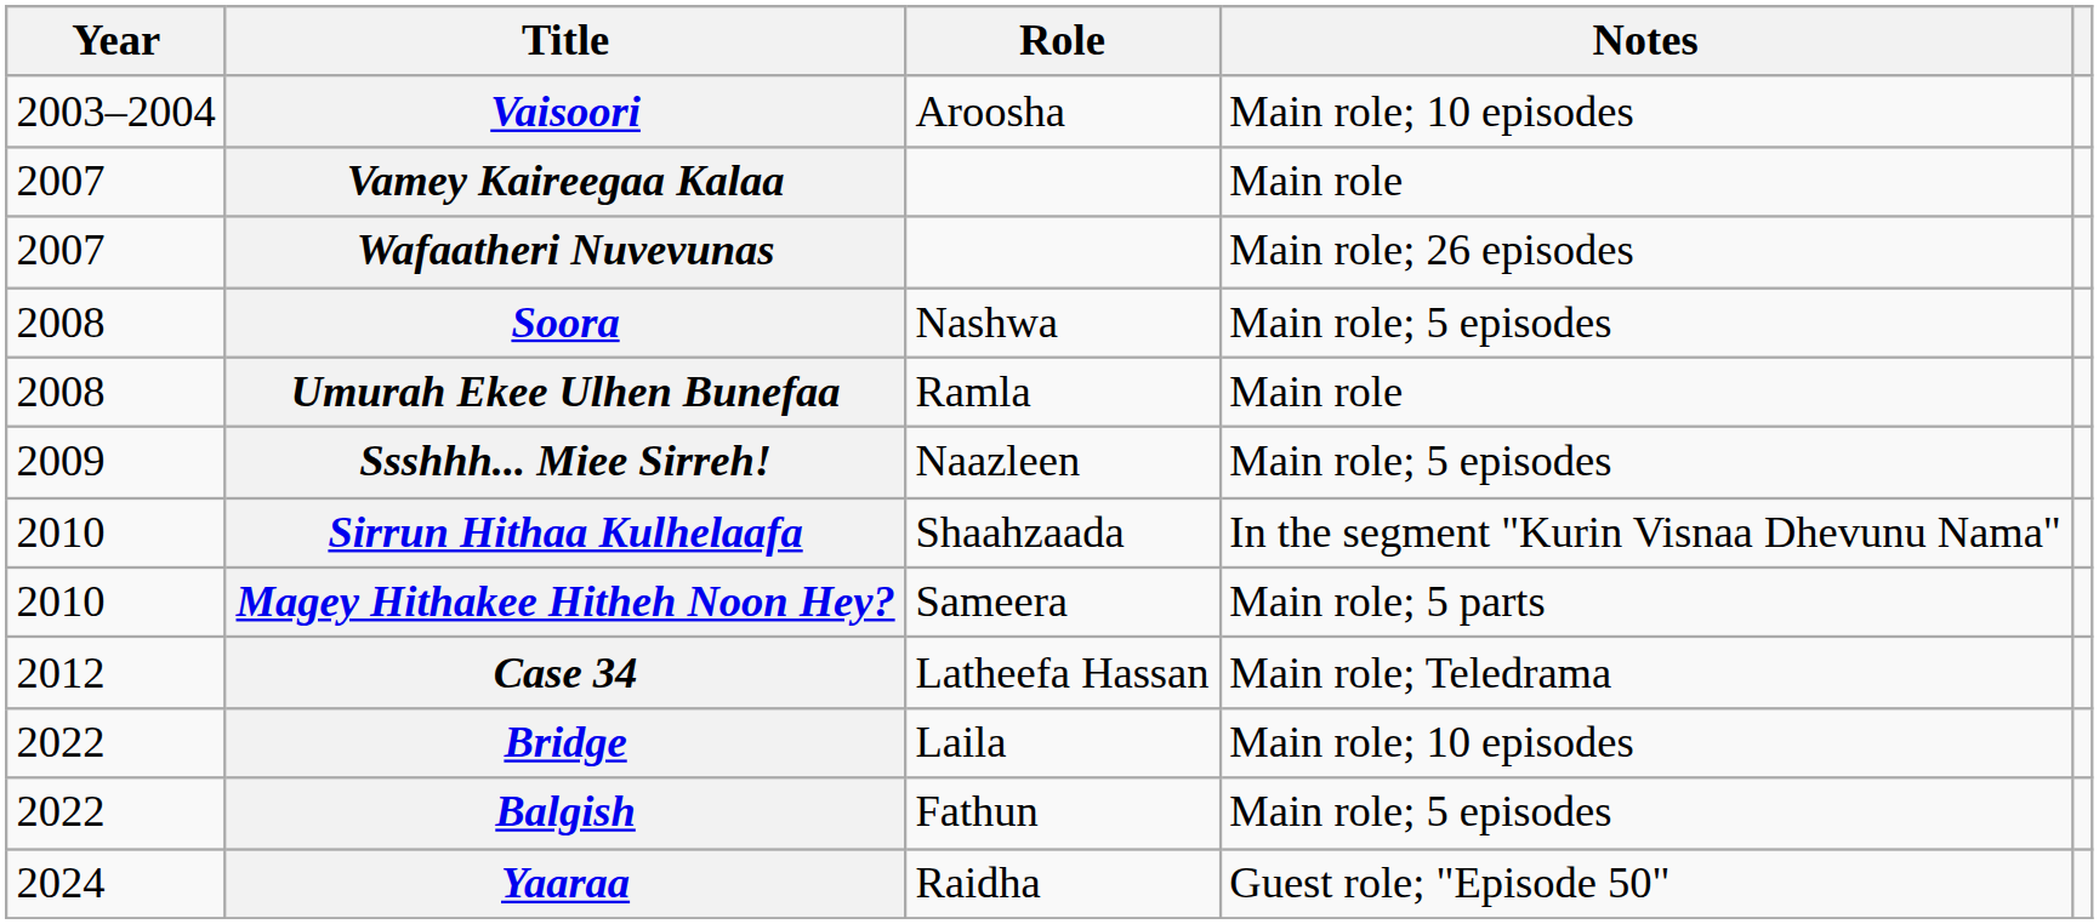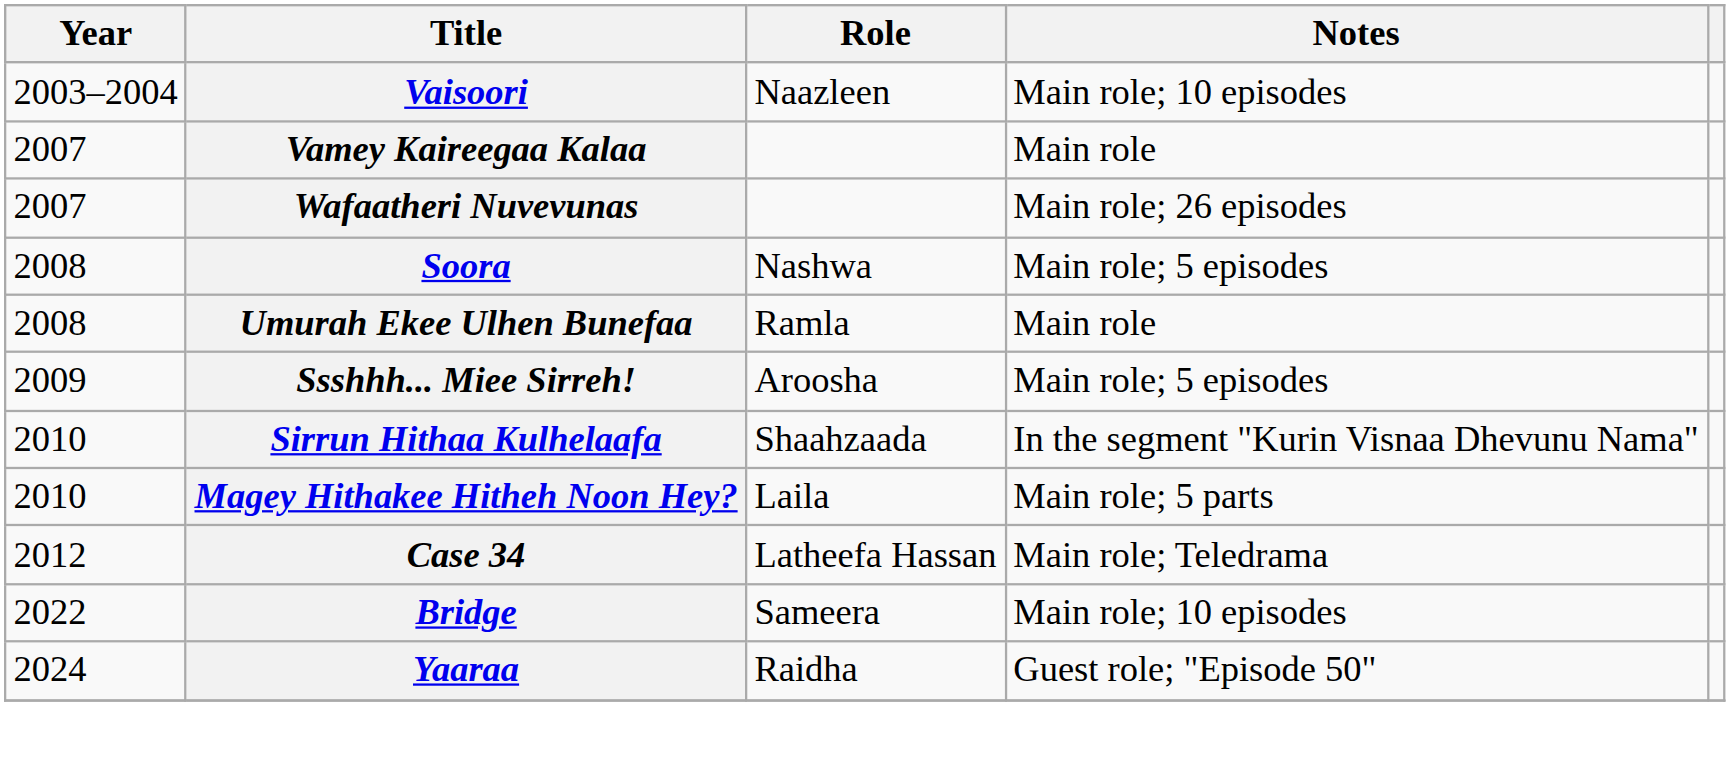Vaisoori | Role: Aroosha -> Naazleen
Ssshhh... Miee Sirreh! | Role: Naazleen -> Aroosha
Magey Hithakee Hitheh Noon Hey? | Role: Sameera -> Laila
Bridge | Role: Laila -> Sameera
- row: 2022 | Balgish | Fathun | Main role; 5 episodes
